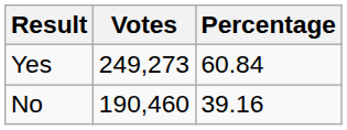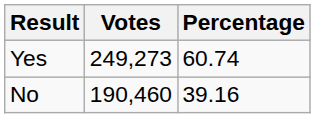Yes | Percentage: 60.84 -> 60.74
